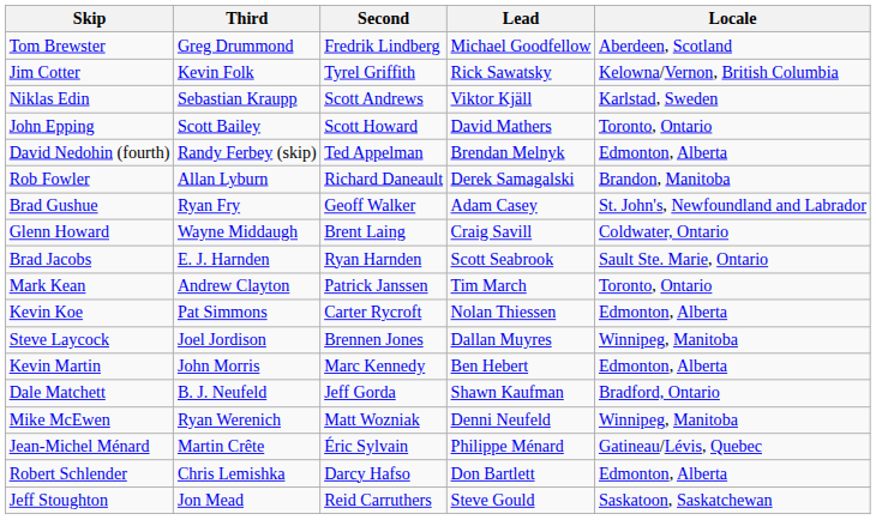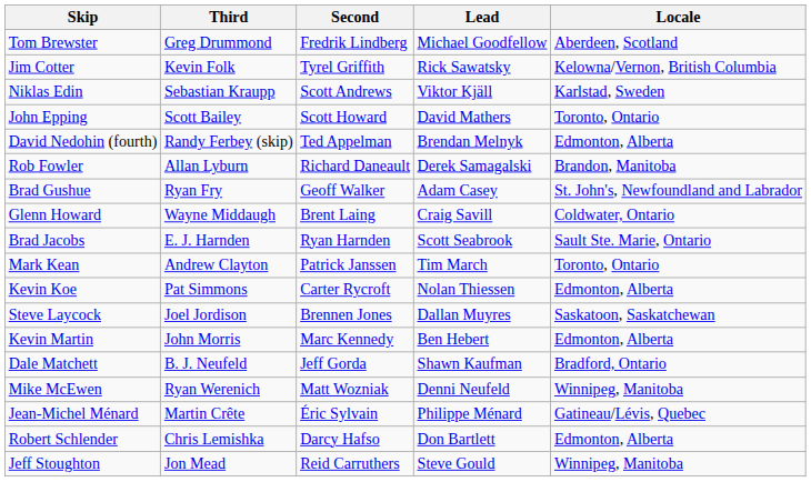Steve Laycock | Locale: Winnipeg, Manitoba -> Saskatoon, Saskatchewan
Jeff Stoughton | Locale: Saskatoon, Saskatchewan -> Winnipeg, Manitoba
